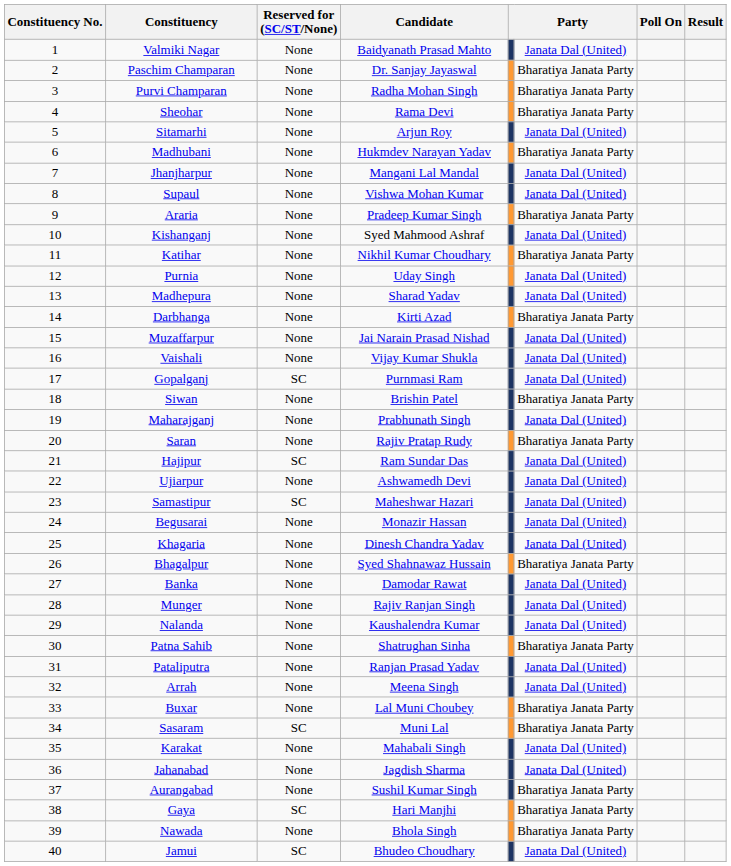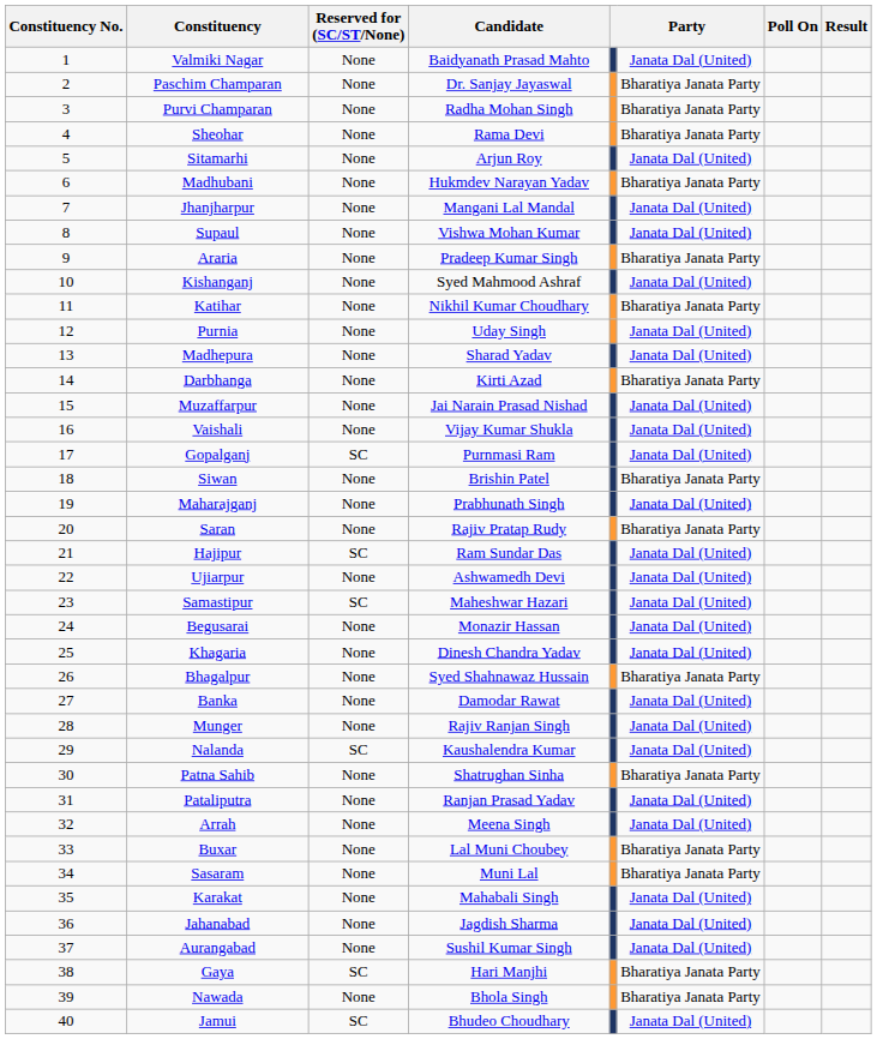Nalanda | Reserved for (SC/ST/None): None -> SC
Sasaram | Reserved for (SC/ST/None): SC -> None
Aurangabad | column 6: Bharatiya Janata Party -> Janata Dal (United)
